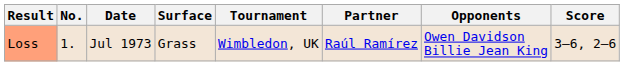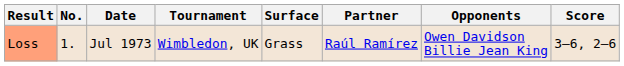columns swapped: Tournament <-> Surface
